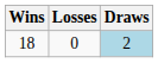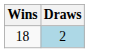- column: Losses | 0
